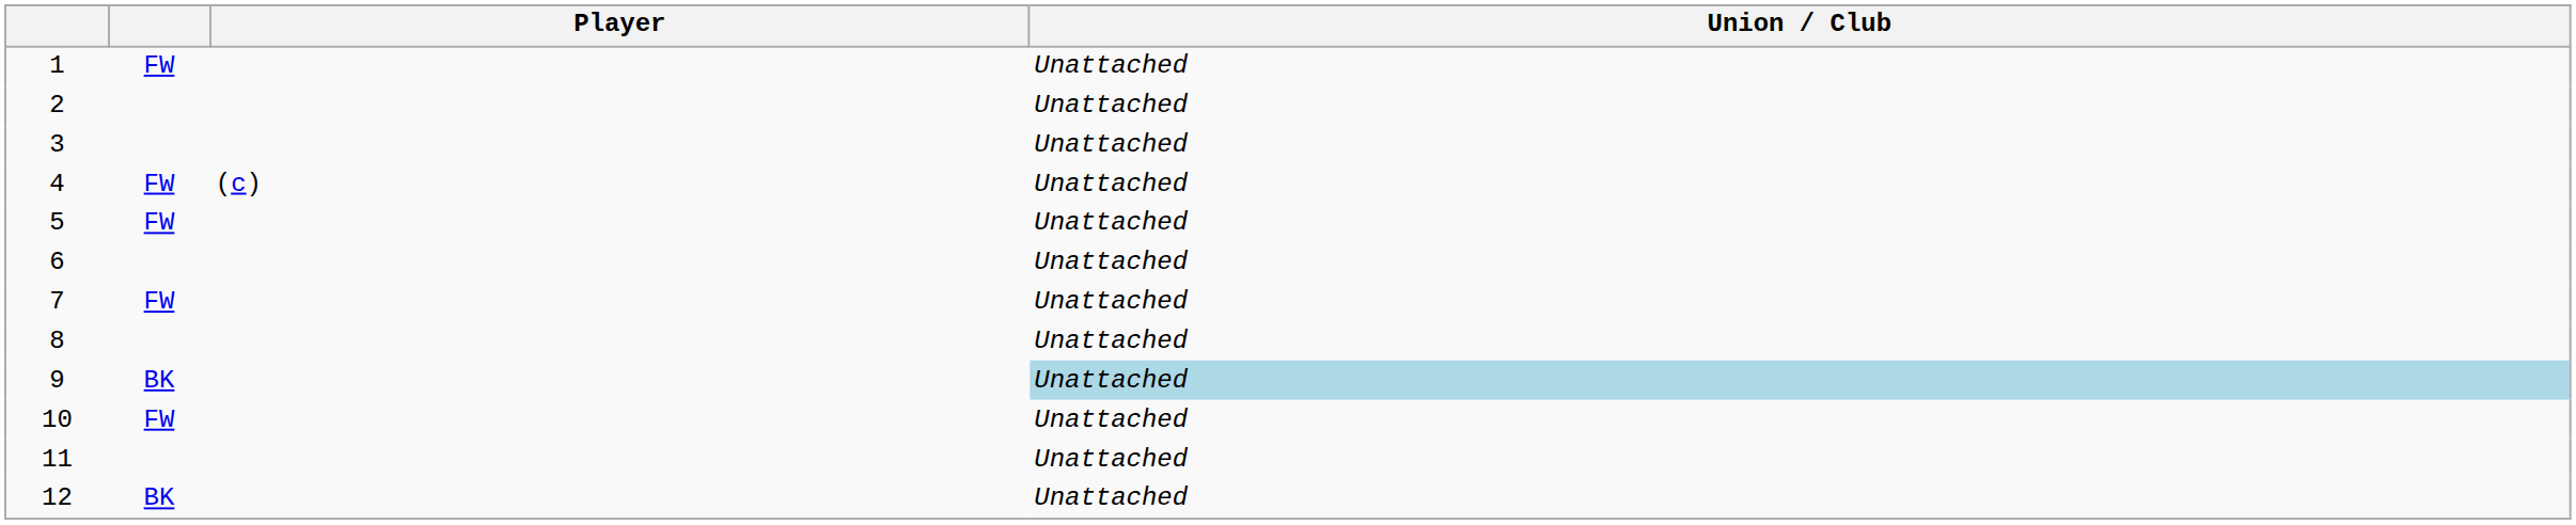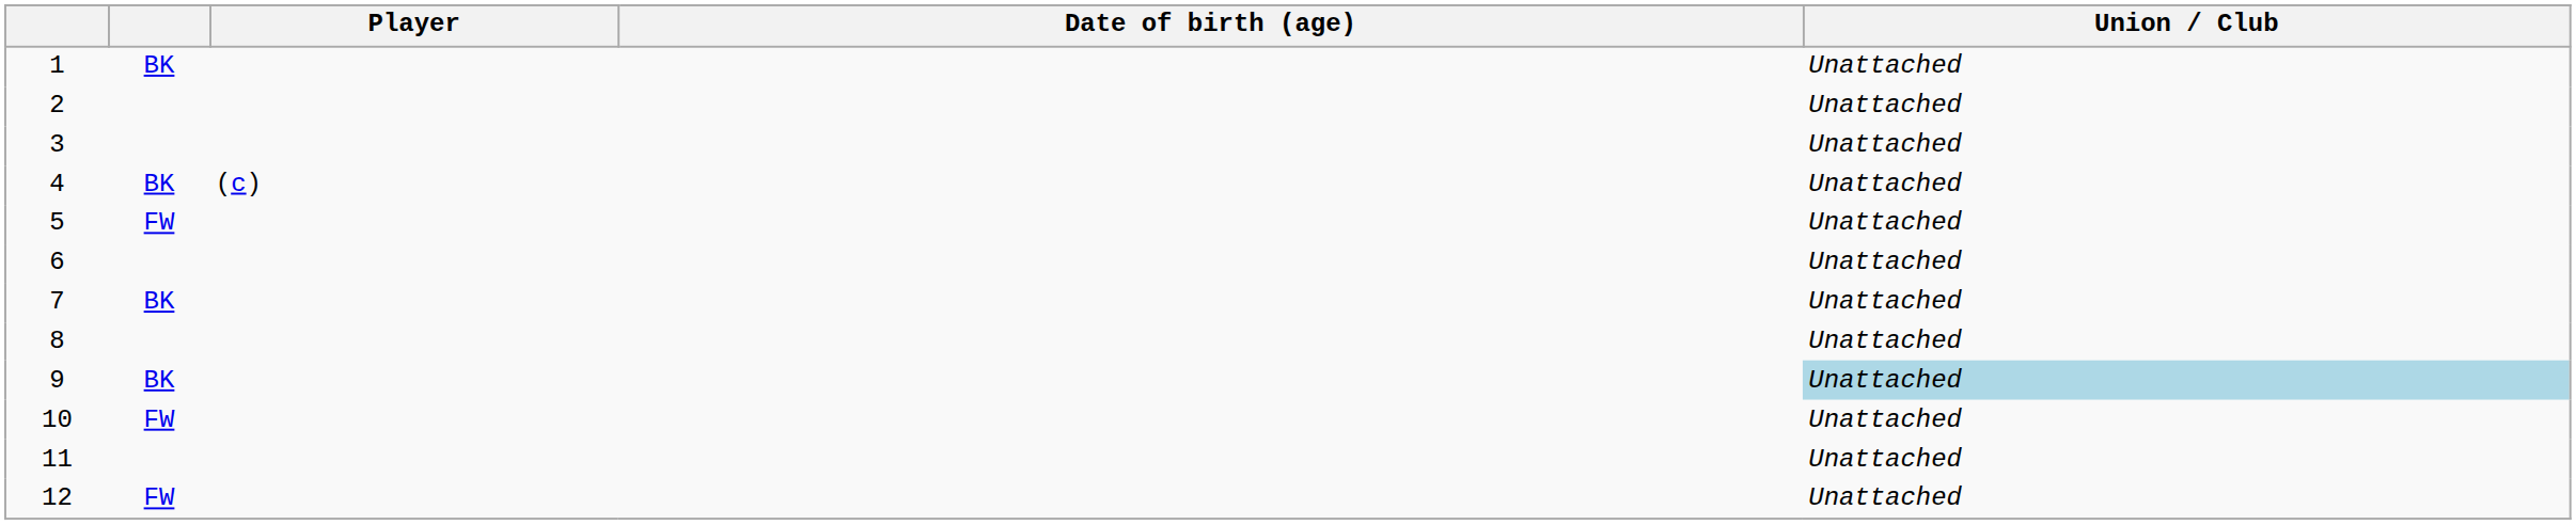+ column: Date of birth (age)
1 | column 2: FW -> BK
4 | column 2: FW -> BK
7 | column 2: FW -> BK
12 | column 2: BK -> FW
